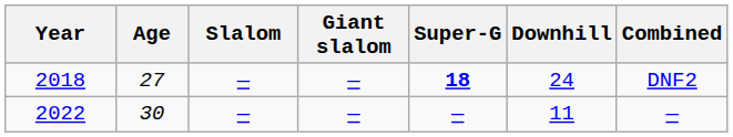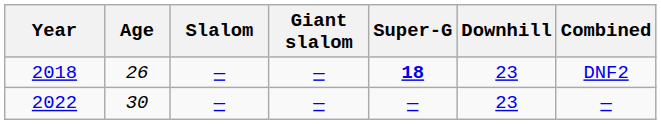2018 | Age: 27 -> 26
2018 | Downhill: 24 -> 23
2022 | Downhill: 11 -> 23
